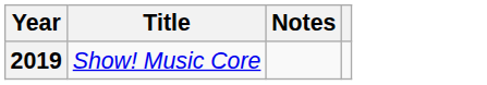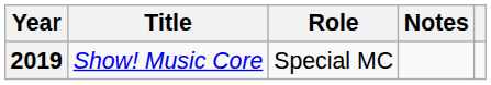+ column: Role | Special MC
